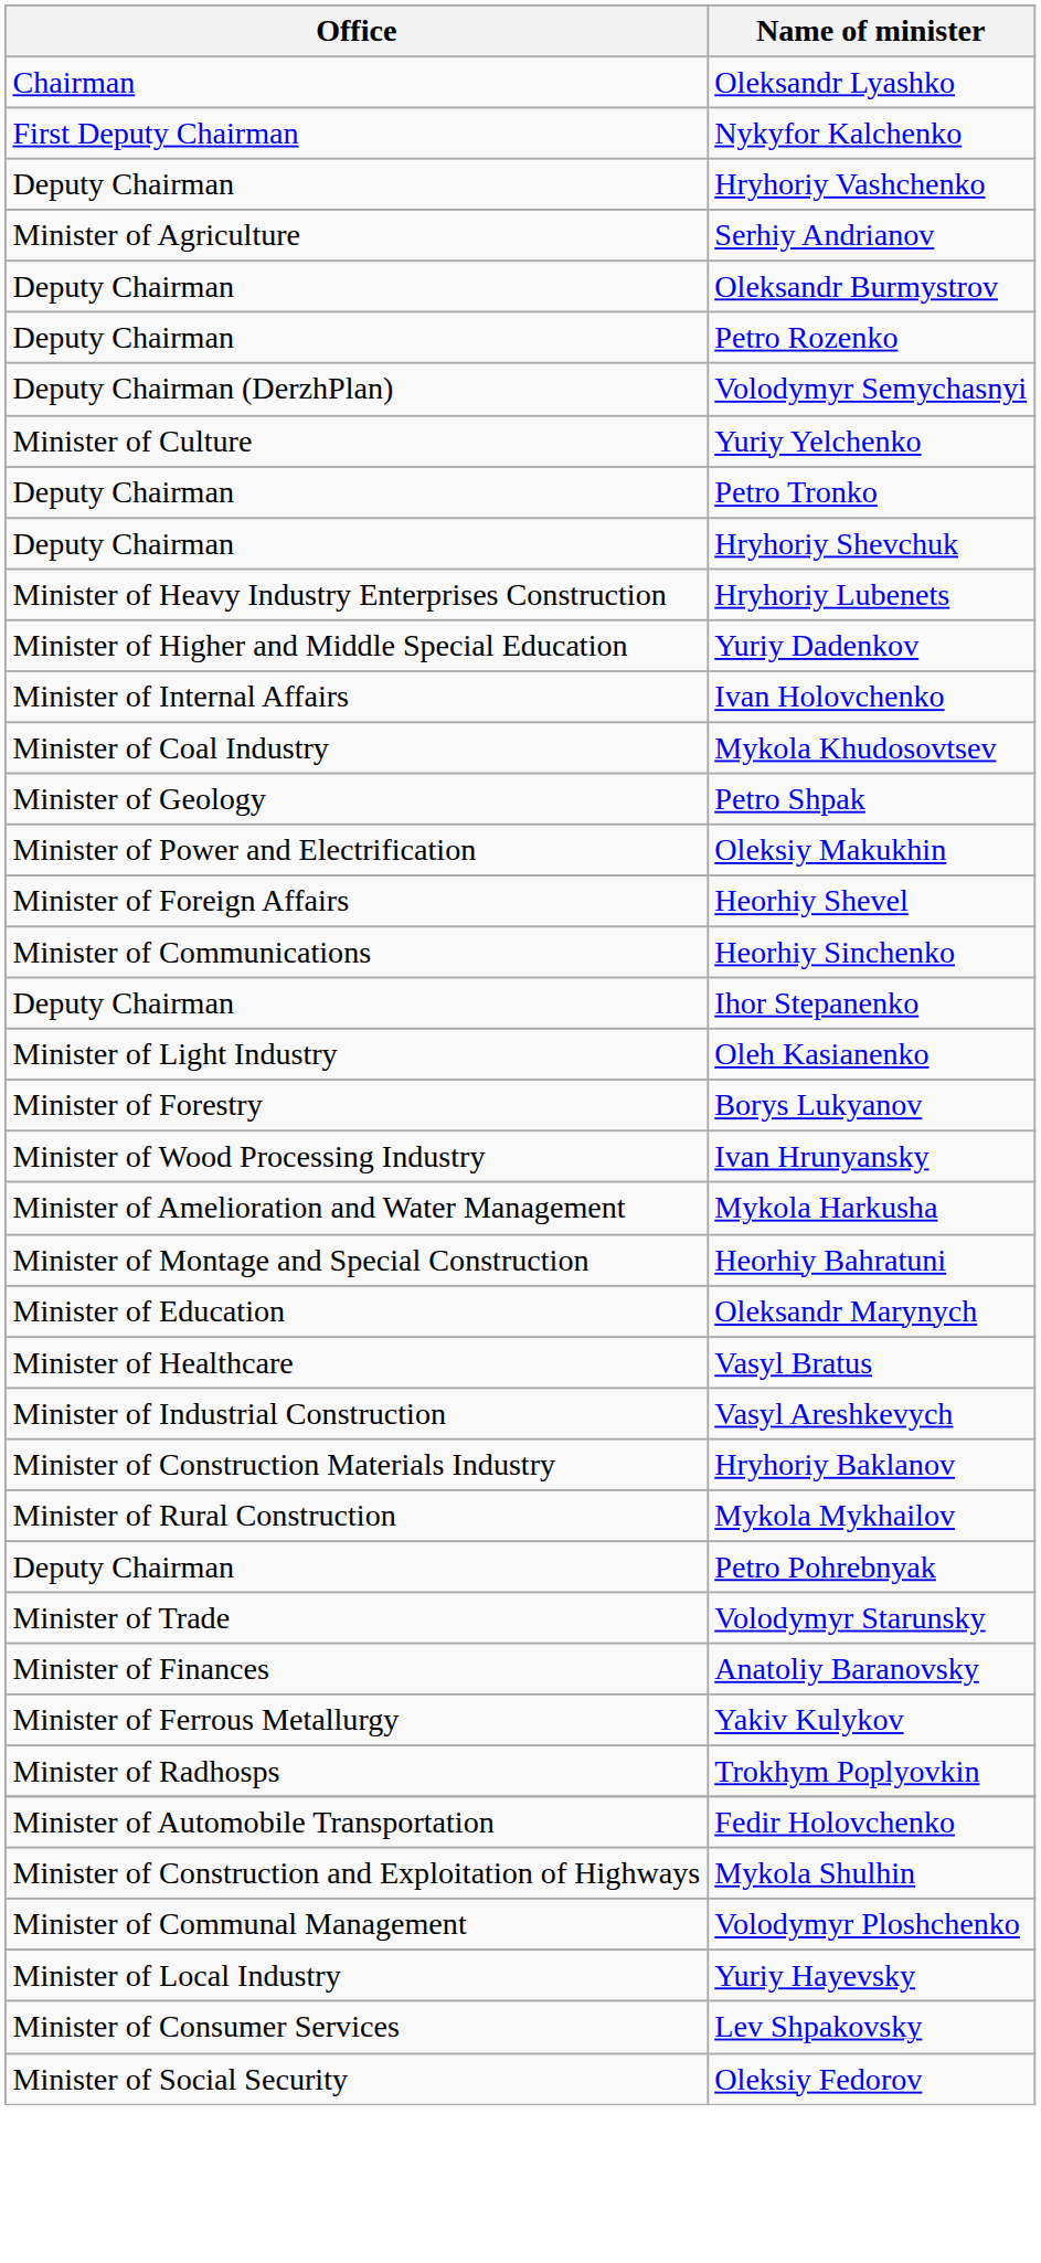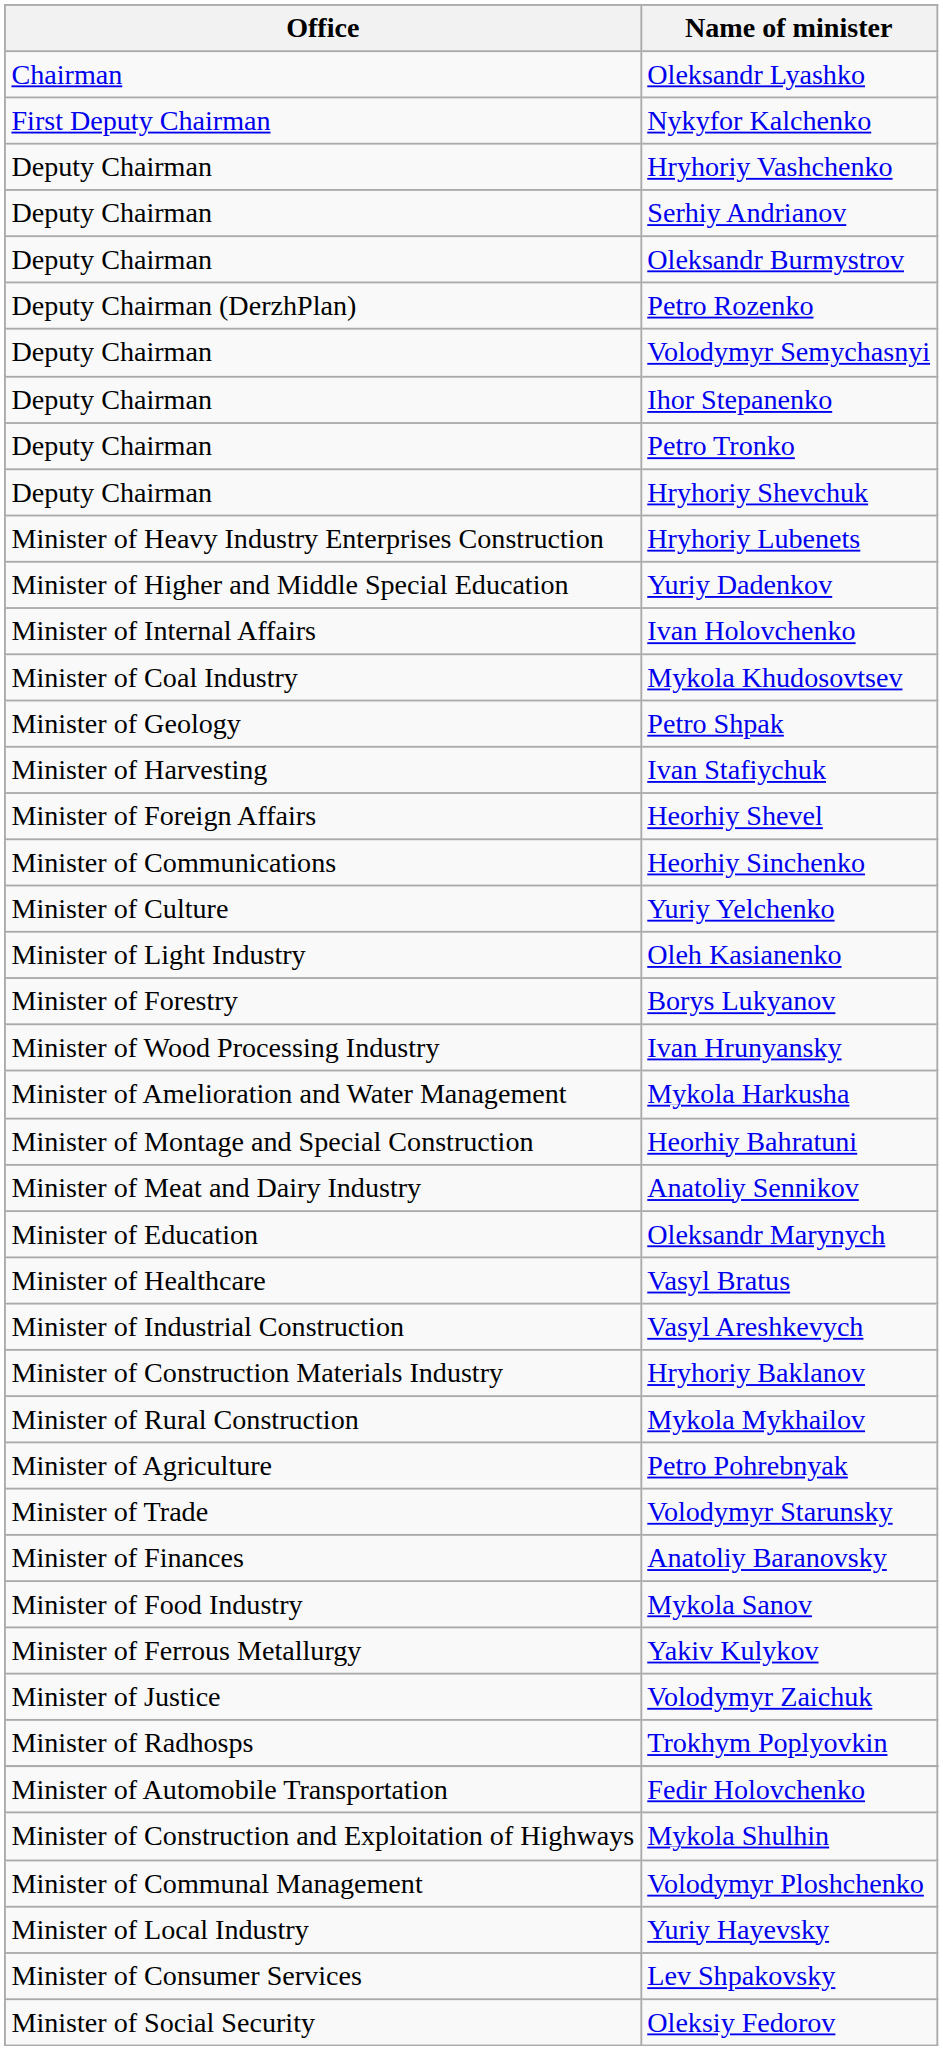Serhiy Andrianov | Office: Minister of Agriculture -> Deputy Chairman
Petro Rozenko | Office: Deputy Chairman -> Deputy Chairman (DerzhPlan)
Volodymyr Semychasnyi | Office: Deputy Chairman (DerzhPlan) -> Deputy Chairman
rows swapped: Ihor Stepanenko <-> Yuriy Yelchenko
- row: Minister of Power and Electrification | Oleksiy Makukhin
+ row: Minister of Harvesting | Ivan Stafiychuk
+ row: Minister of Meat and Dairy Industry | Anatoliy Sennikov
Petro Pohrebnyak | Office: Deputy Chairman -> Minister of Agriculture
+ row: Minister of Food Industry | Mykola Sanov
+ row: Minister of Justice | Volodymyr Zaichuk
